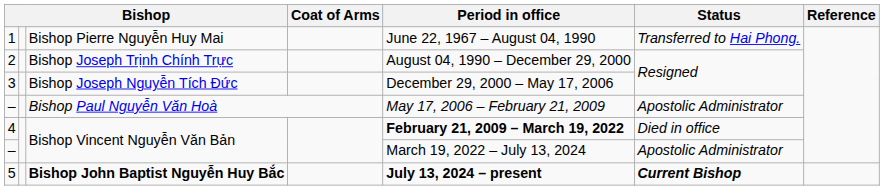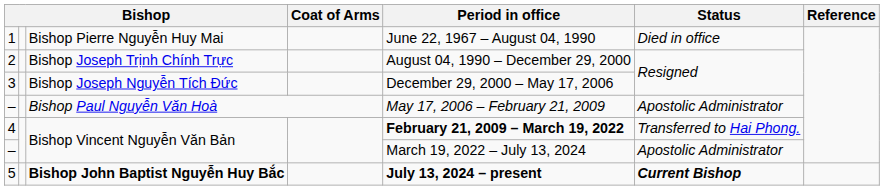1 | Status: Transferred to Hai Phong. -> Died in office
4 | Status: Died in office -> Transferred to Hai Phong.
